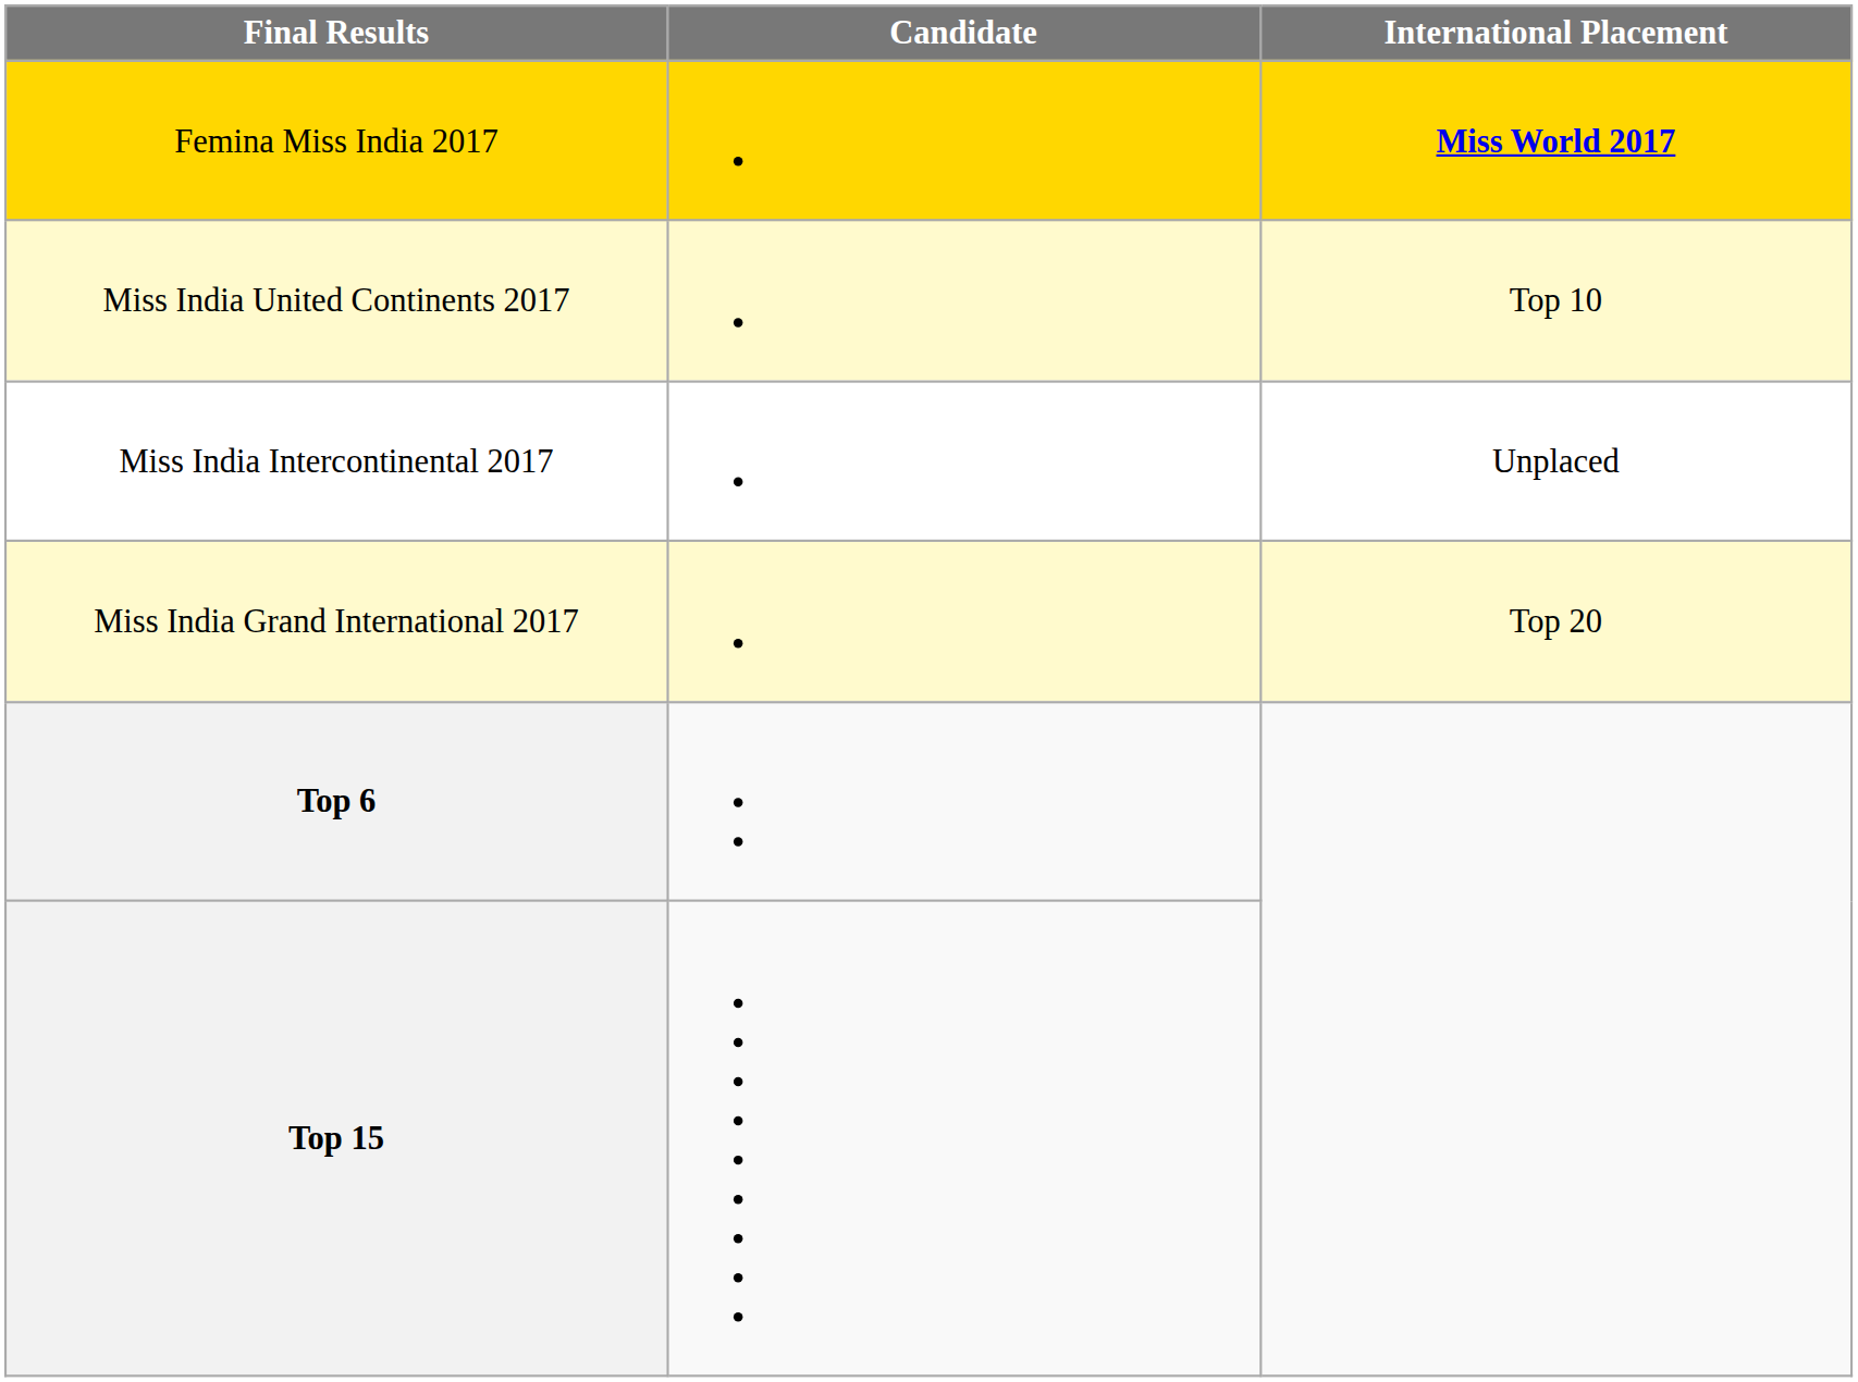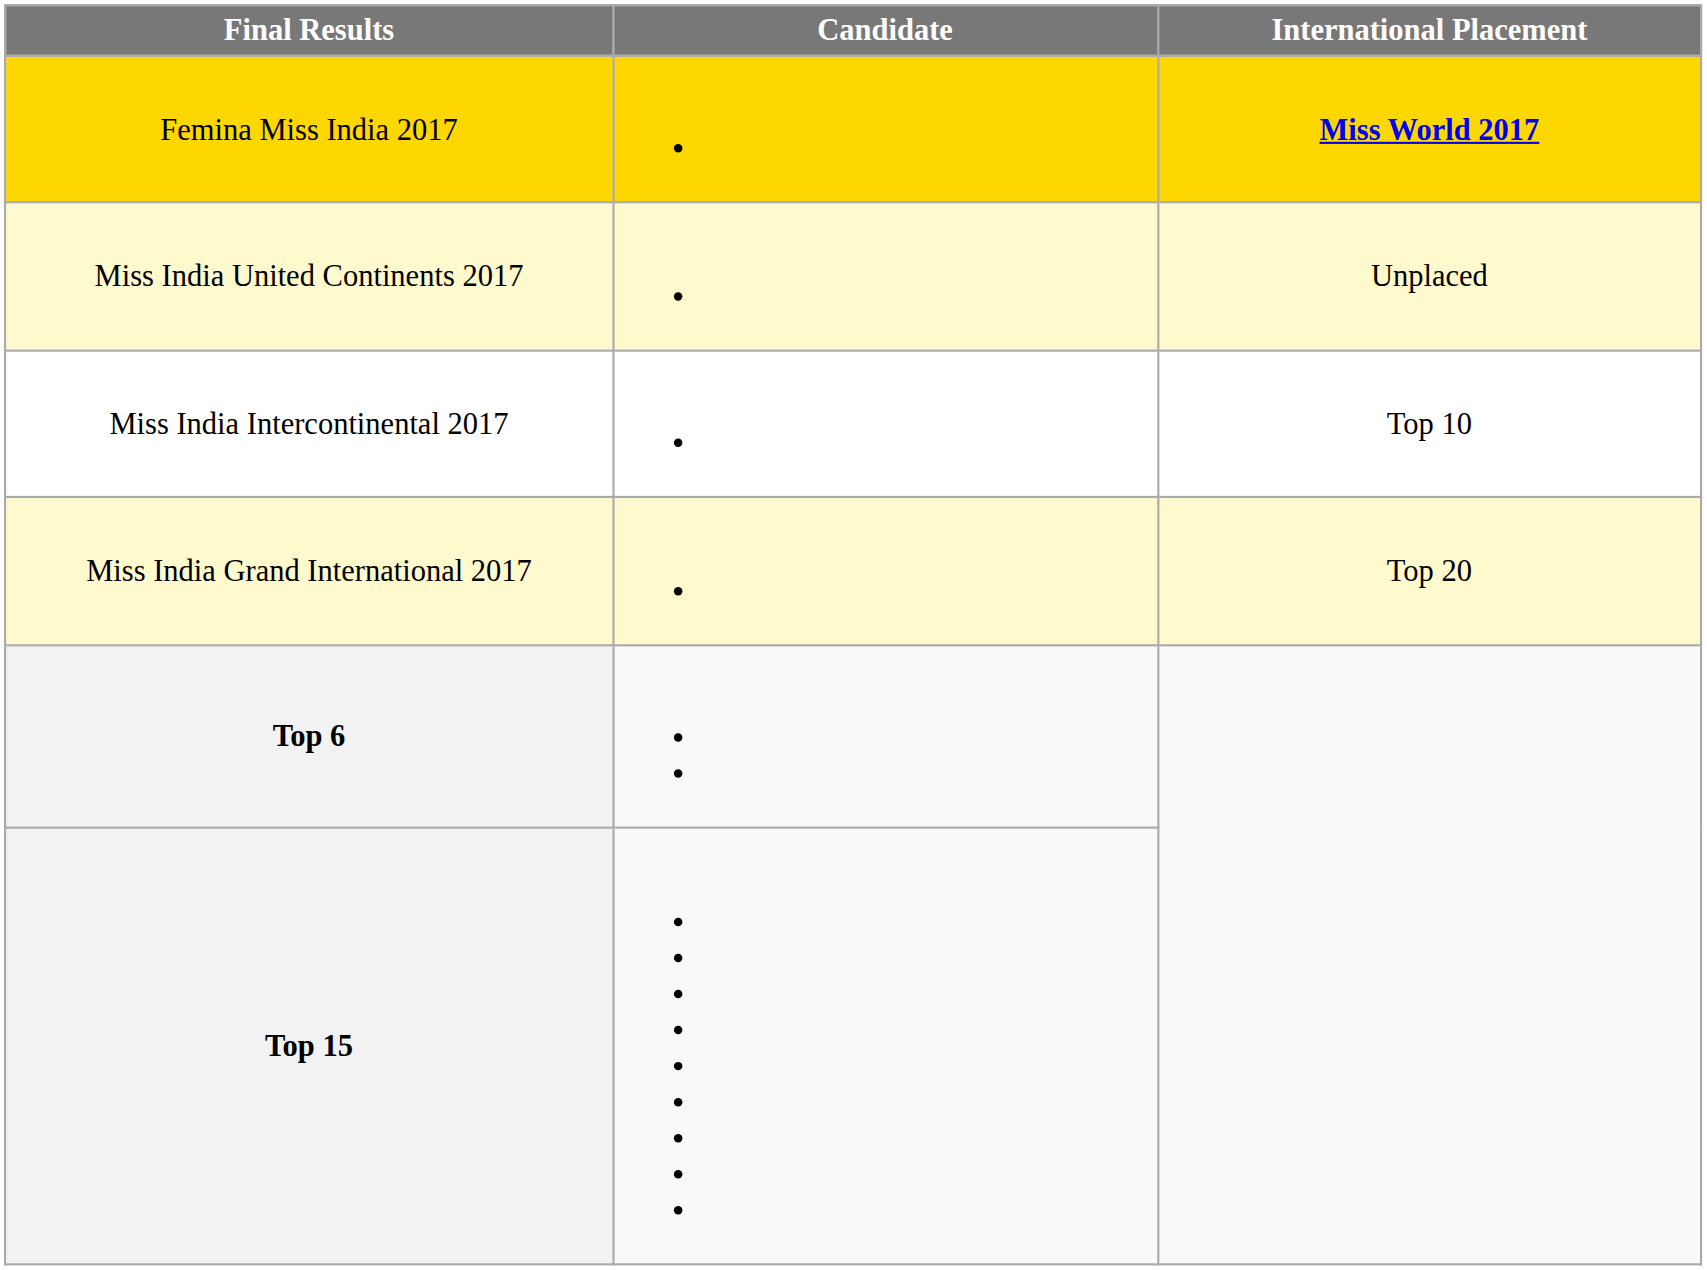Miss India United Continents 2017 | International Placement: Top 10 -> Unplaced
Miss India Intercontinental 2017 | International Placement: Unplaced -> Top 10
